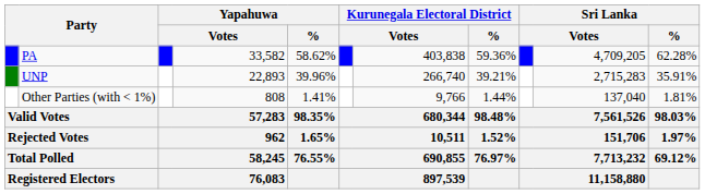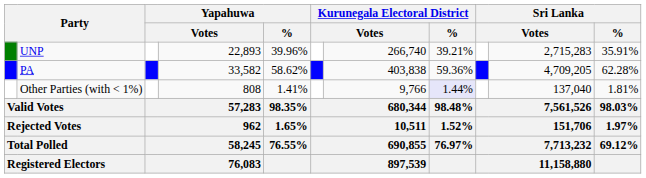rows swapped: PA <-> UNP
Other Parties (with < 1%) | Kurunegala Electoral District / %: no background -> lavender background
